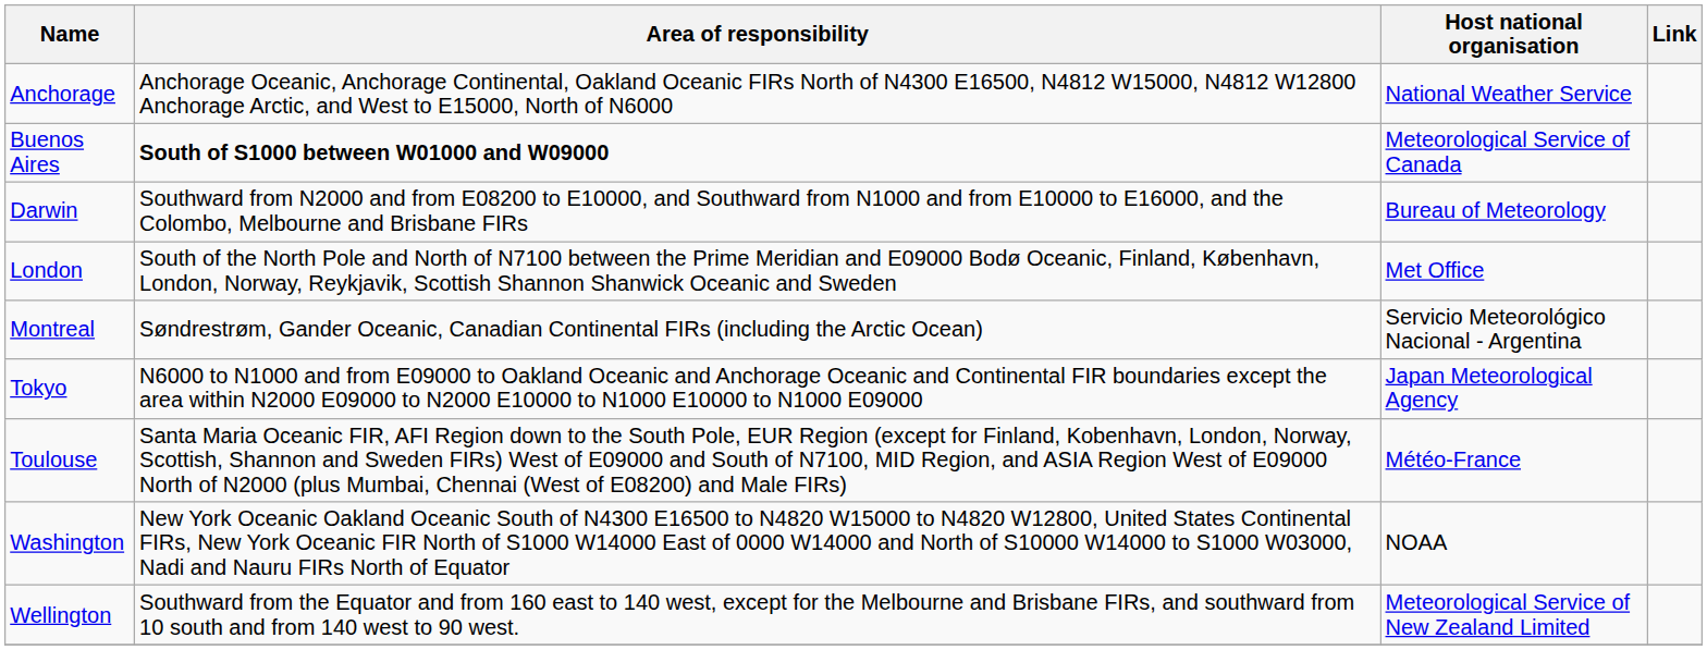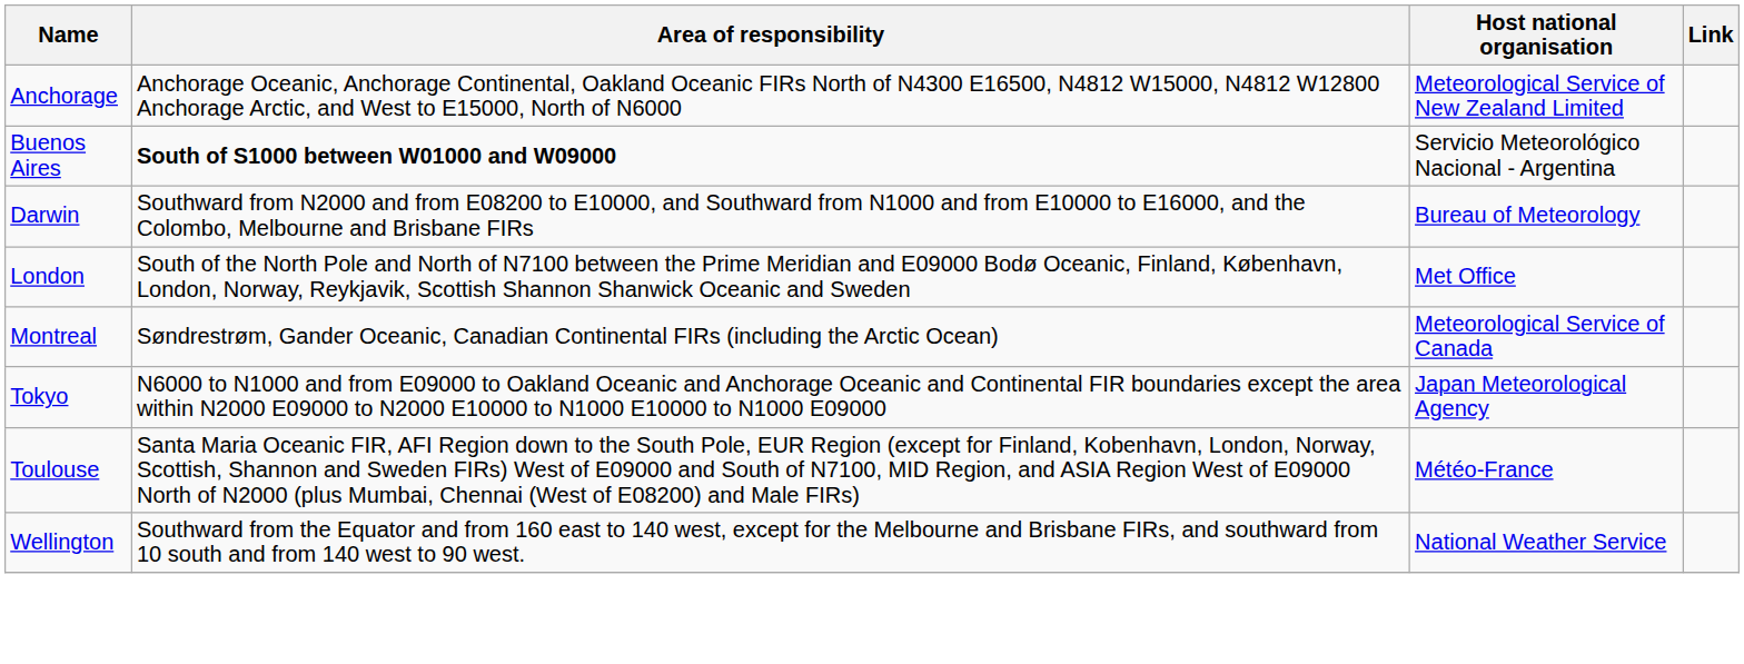Anchorage | Host national organisation: National Weather Service -> Meteorological Service of New Zealand Limited
Buenos Aires | Host national organisation: Meteorological Service of Canada -> Servicio Meteorológico Nacional - Argentina
Montreal | Host national organisation: Servicio Meteorológico Nacional - Argentina -> Meteorological Service of Canada
- row: Washington | New York Oceanic Oakland Oceanic South of N4300 E16500 to N4820 W15000 to N4820 W12800, United States Continental FIRs, New York Oceanic FIR North of S1000 W14000 East of 0000 W14000 and North of S10000 W14000 to S1000 W03000, Nadi and Nauru FIRs North of Equator | NOAA
Wellington | Host national organisation: Meteorological Service of New Zealand Limited -> National Weather Service
